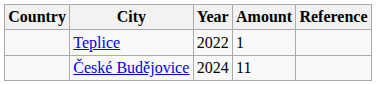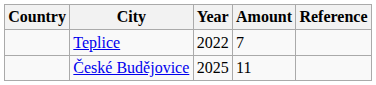Teplice | Amount: 1 -> 7
České Budějovice | Year: 2024 -> 2025
